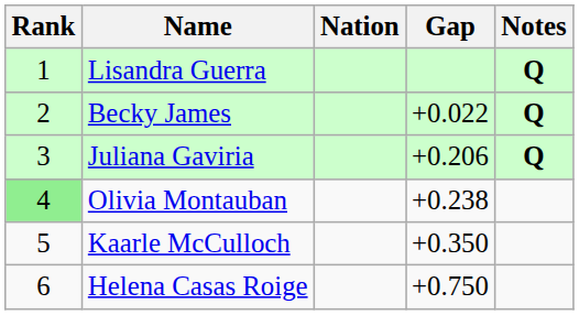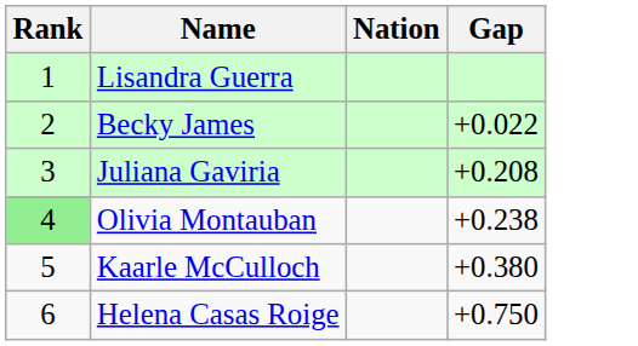- column: Notes | Q | Q | Q
Juliana Gaviria | Gap: +0.206 -> +0.208
Kaarle McCulloch | Gap: +0.350 -> +0.380
